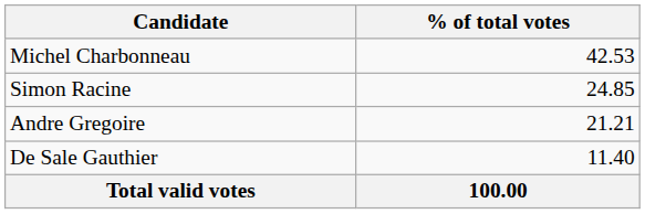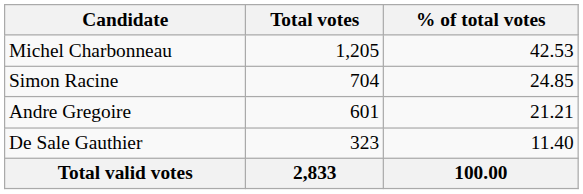+ column: Total votes | 1,205 | 704 | 601 | 323 | 2,833
